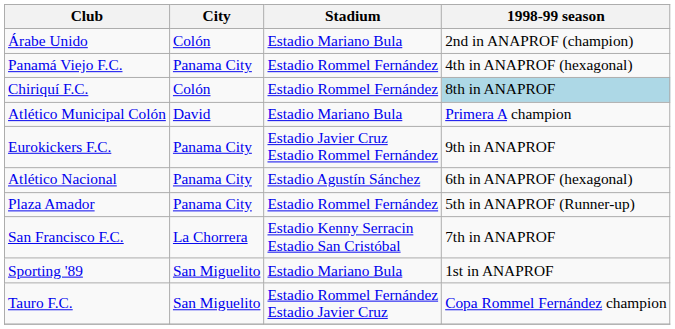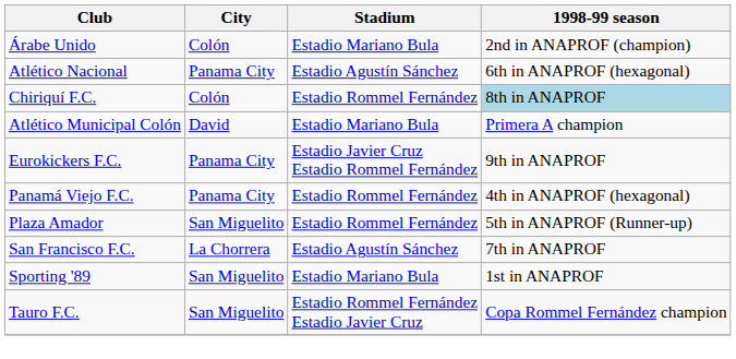rows swapped: Atlético Nacional <-> Panamá Viejo F.C.
Plaza Amador | City: Panama City -> San Miguelito
San Francisco F.C. | Stadium: Estadio Kenny Serracin Estadio San Cristóbal -> Estadio Agustín Sánchez
